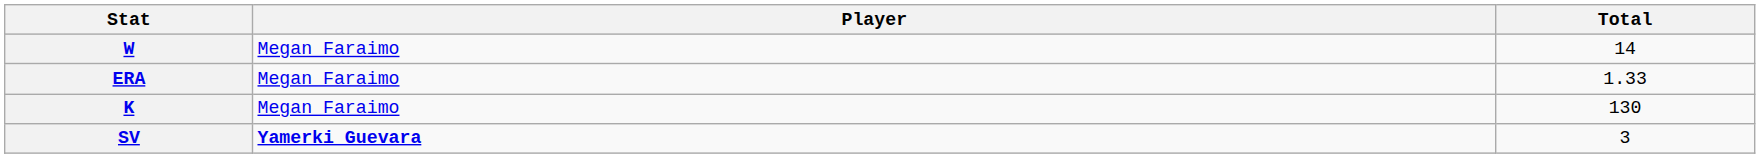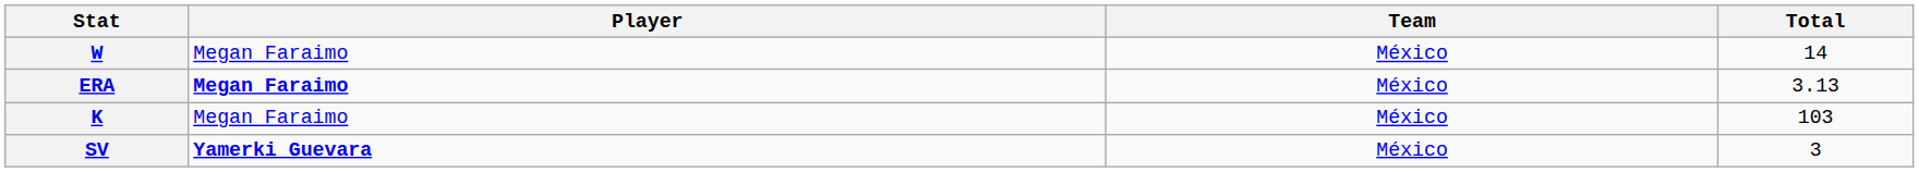+ column: Team | México | México | México | México
ERA | Player: normal -> bold
ERA | Total: 1.33 -> 3.13
K | Total: 130 -> 103
